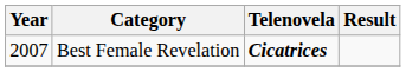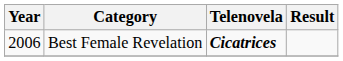Best Female Revelation | Year: 2007 -> 2006
